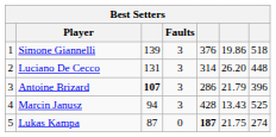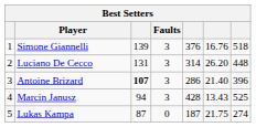Simone Giannelli | column 6: 19.86 -> 16.76
Antoine Brizard | column 6: 21.79 -> 21.40
Lukas Kampa | column 5: bold -> normal
